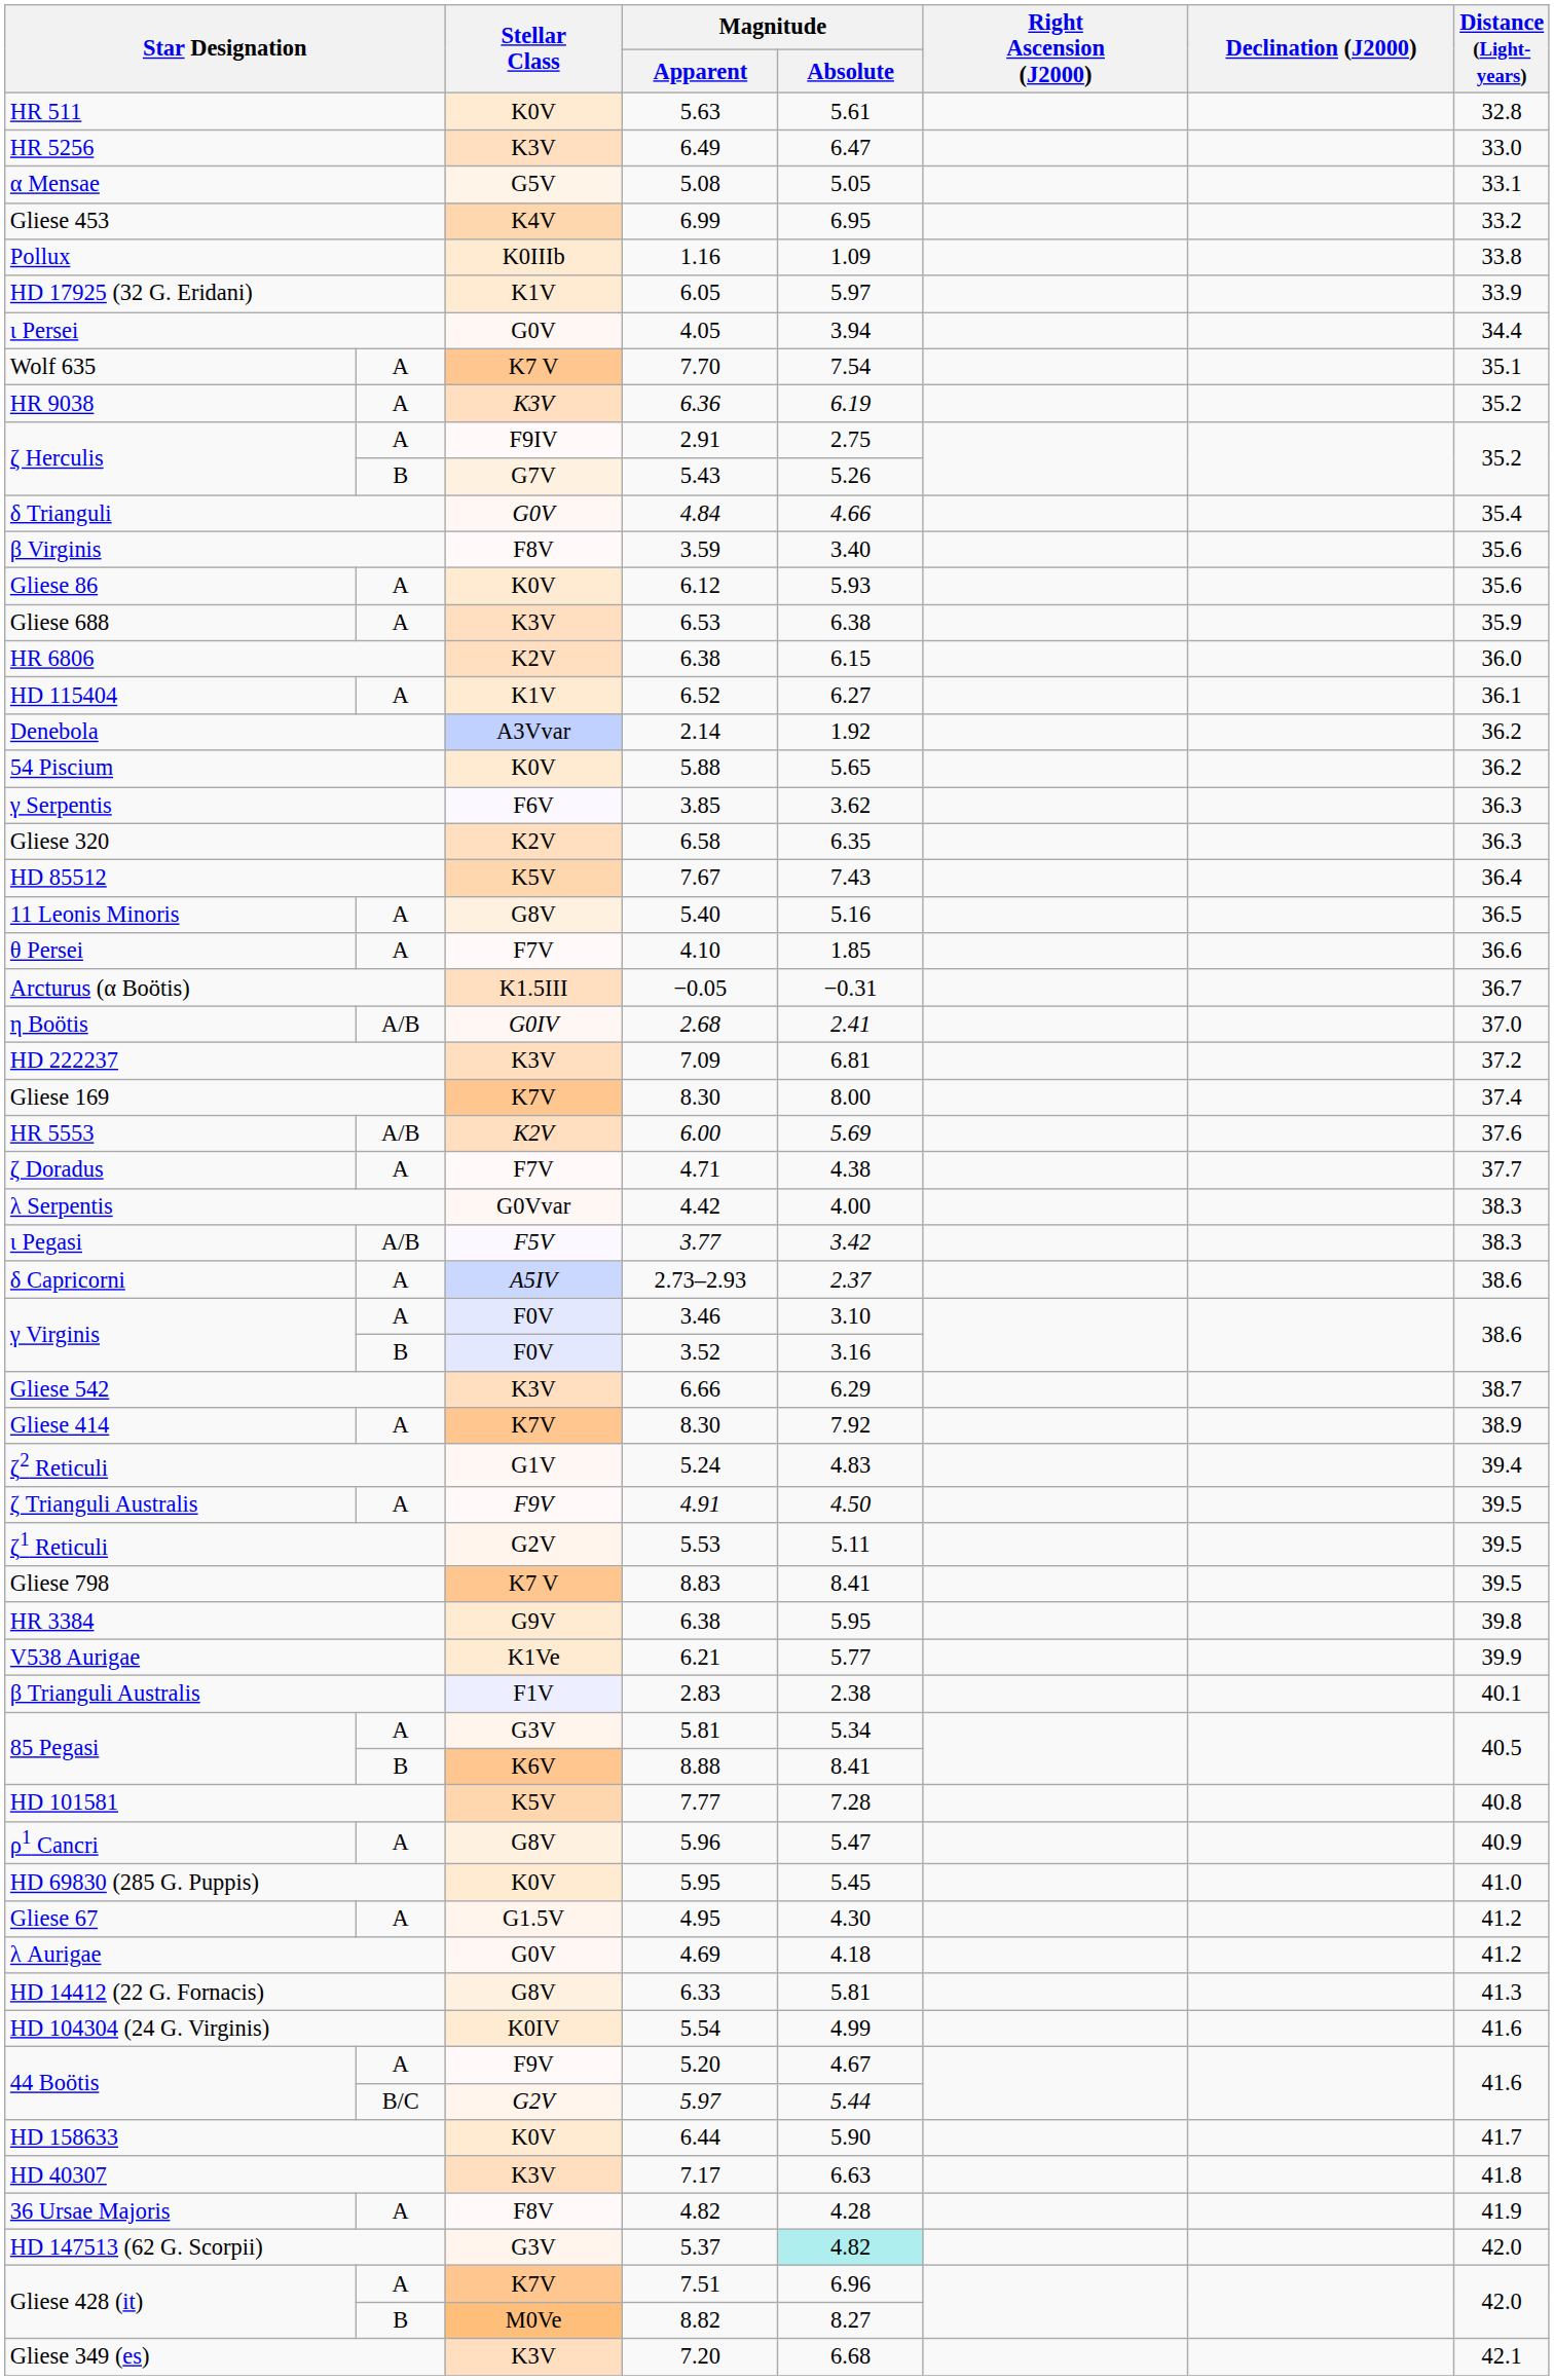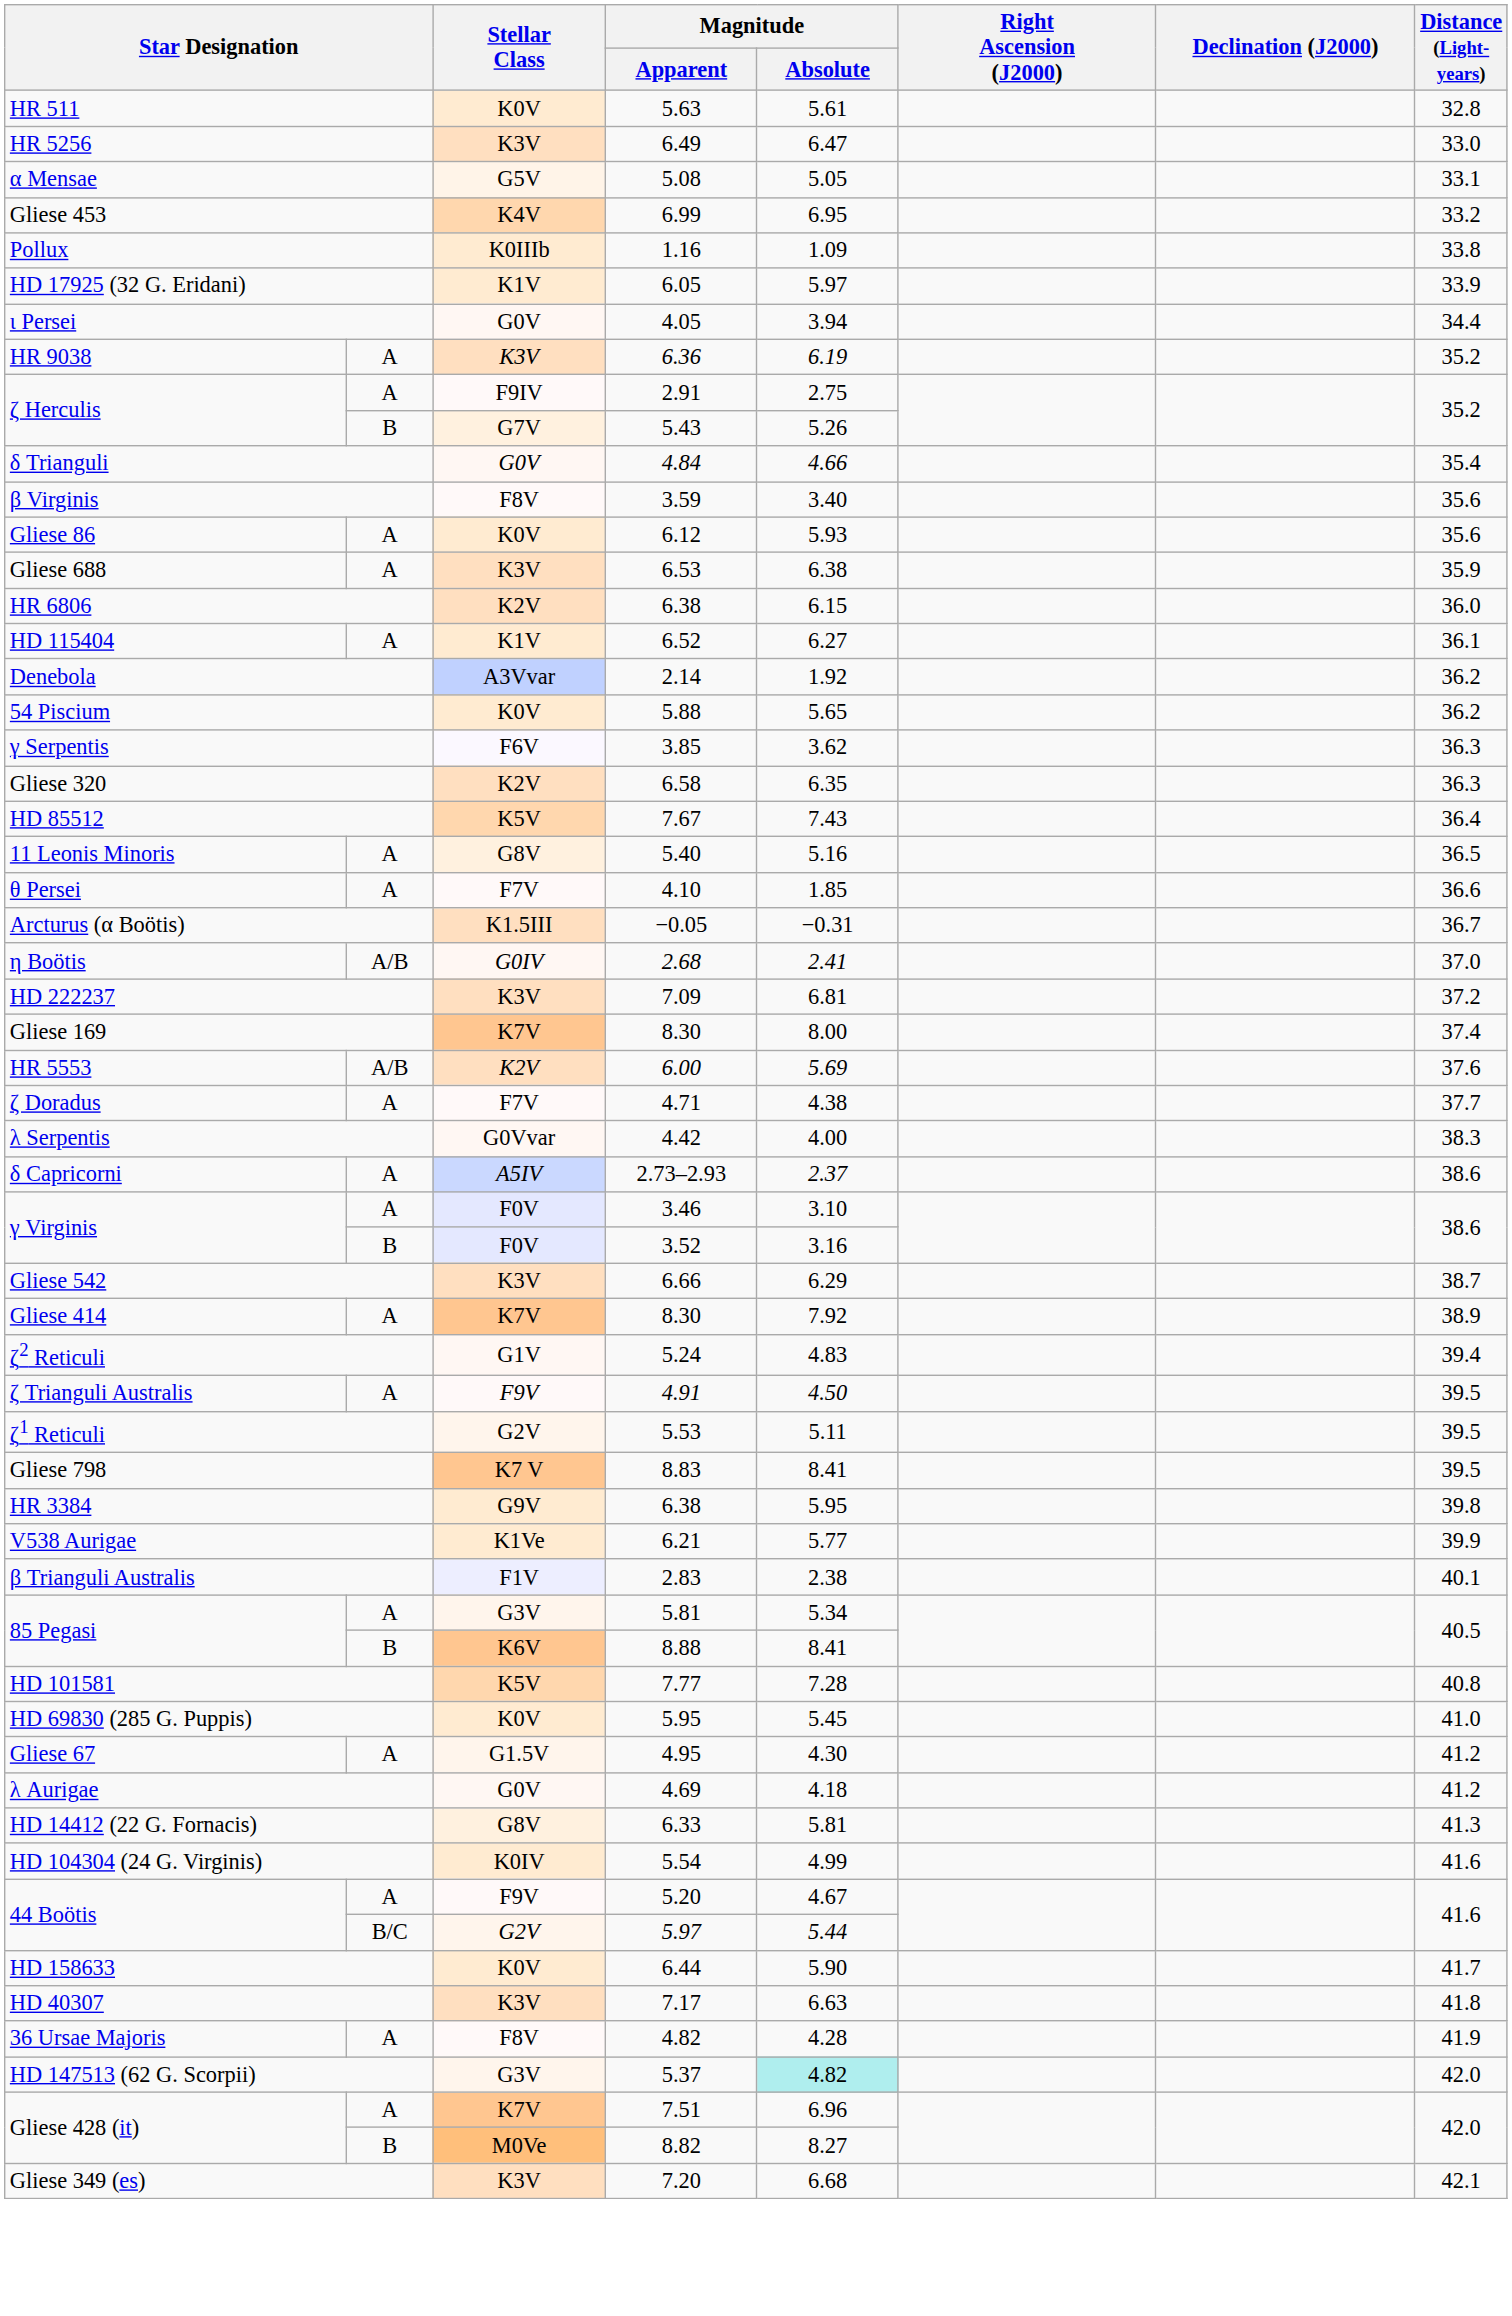- row: Wolf 635 | A | K7 V | 7.70 | 7.54 | 35.1
- row: ι Pegasi | A/B | F5V | 3.77 | 3.42 | 38.3
- row: ρ1 Cancri | A | G8V | 5.96 | 5.47 | 40.9
